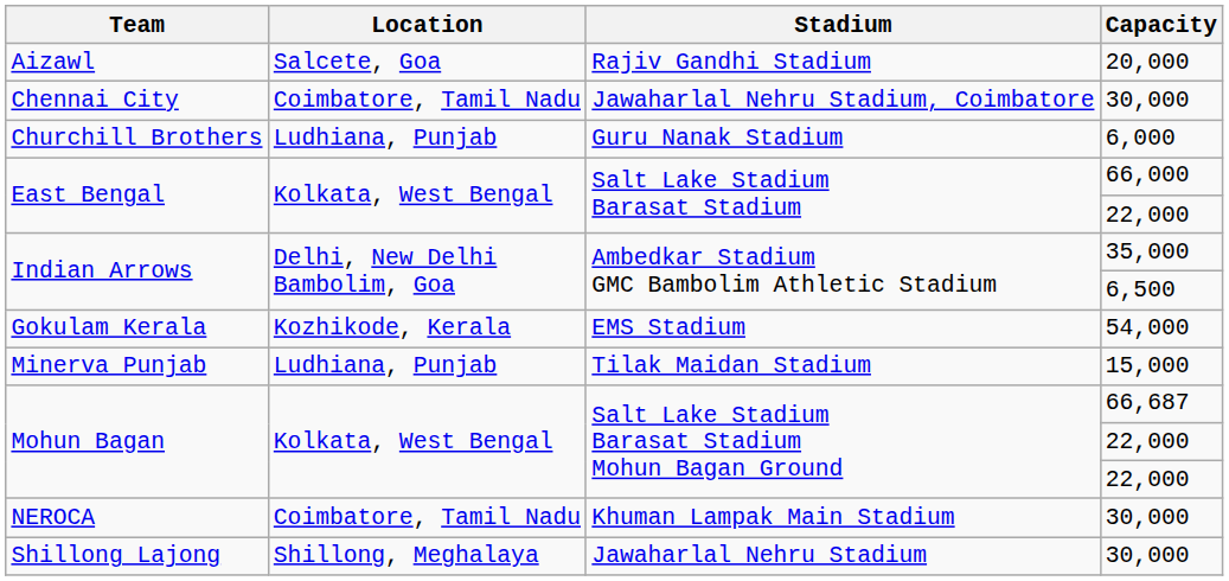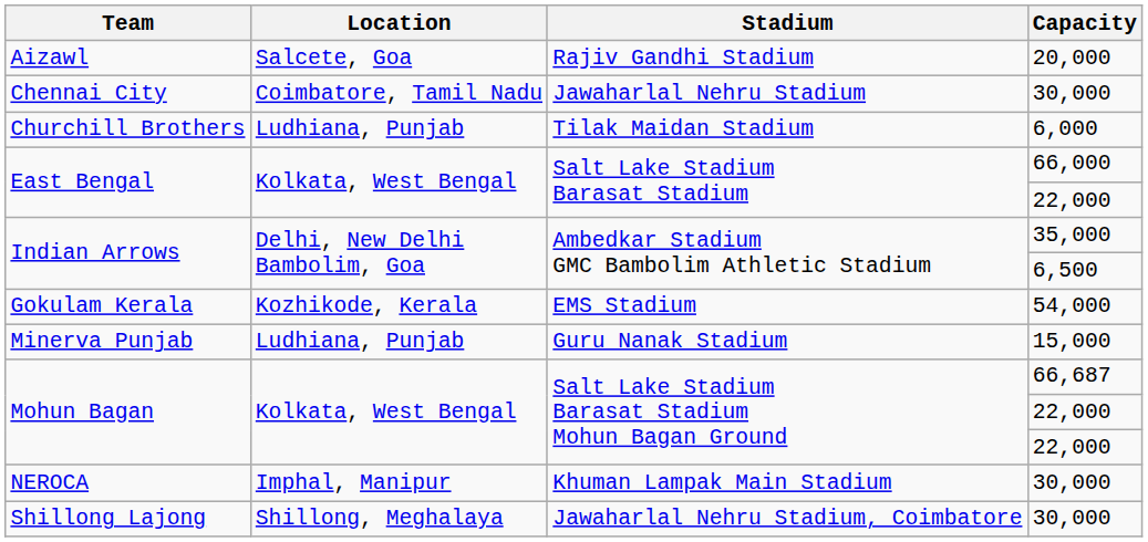Chennai City | Stadium: Jawaharlal Nehru Stadium, Coimbatore -> Jawaharlal Nehru Stadium
Churchill Brothers | Stadium: Guru Nanak Stadium -> Tilak Maidan Stadium
Minerva Punjab | Stadium: Tilak Maidan Stadium -> Guru Nanak Stadium
NEROCA | Location: Coimbatore, Tamil Nadu -> Imphal, Manipur
Shillong Lajong | Stadium: Jawaharlal Nehru Stadium -> Jawaharlal Nehru Stadium, Coimbatore
